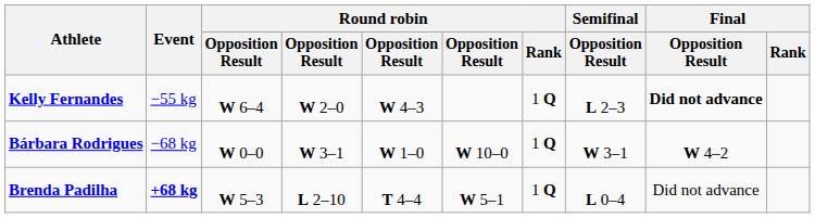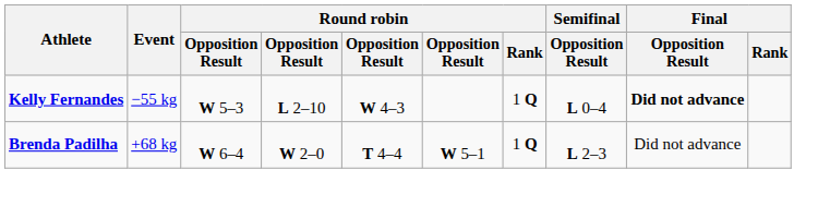Kelly Fernandes | column 3: W 6–4 -> W 5–3
Kelly Fernandes | column 4: W 2–0 -> L 2–10
Kelly Fernandes | Semifinal / Opposition Result: L 2–3 -> L 0–4
- row: Bárbara Rodrigues | −68 kg | W 0–0 | W 3–1 | W 1–0 | W 10–0 | 1 Q | W 3–1 | W 4–2
Brenda Padilha | Event: bold -> normal
Brenda Padilha | column 3: W 5–3 -> W 6–4
Brenda Padilha | column 4: L 2–10 -> W 2–0
Brenda Padilha | Semifinal / Opposition Result: L 0–4 -> L 2–3
